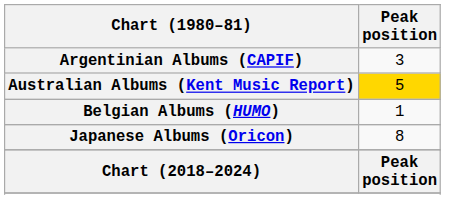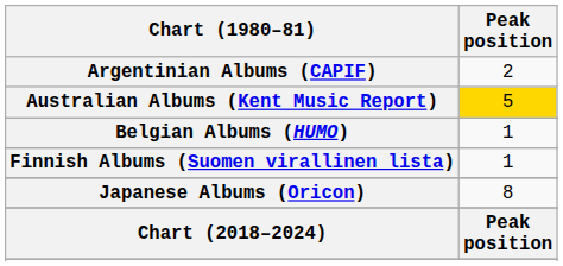Argentinian Albums (CAPIF) | Peak position: 3 -> 2
+ row: Finnish Albums (Suomen virallinen lista) | 1
